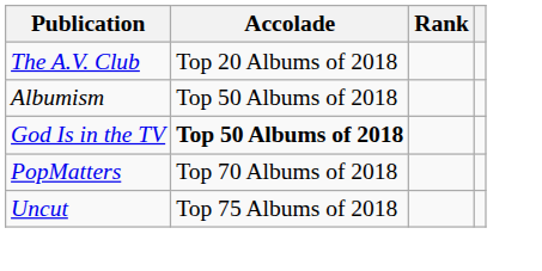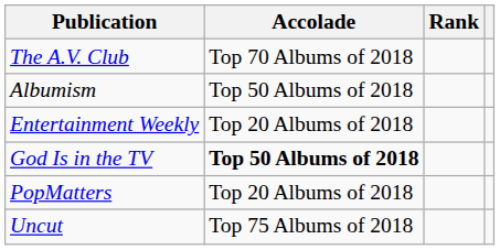The A.V. Club | Accolade: Top 20 Albums of 2018 -> Top 70 Albums of 2018
+ row: Entertainment Weekly | Top 20 Albums of 2018
PopMatters | Accolade: Top 70 Albums of 2018 -> Top 20 Albums of 2018
